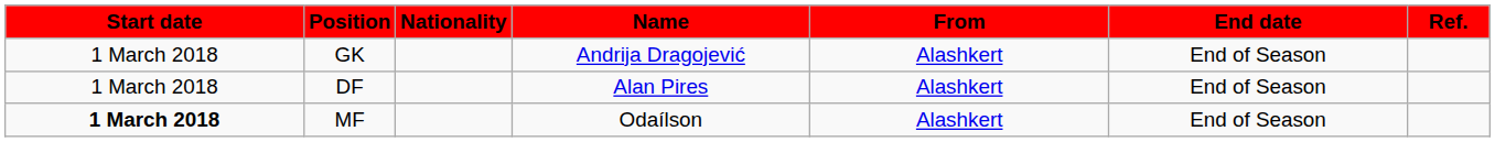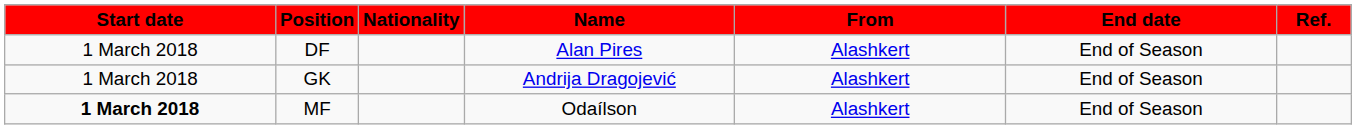rows swapped: GK <-> DF
